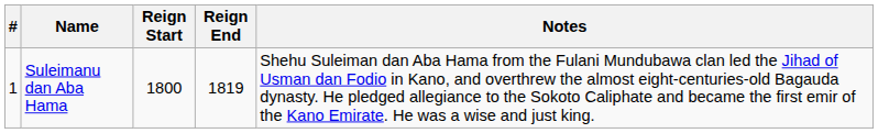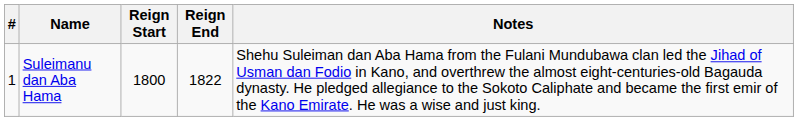Suleimanu dan Aba Hama | Reign End: 1819 -> 1822
